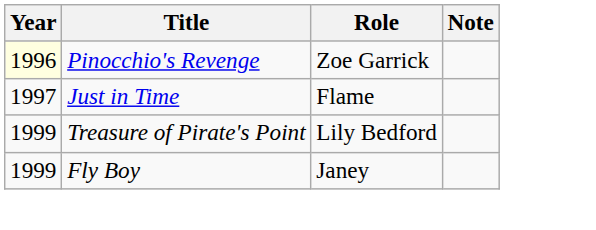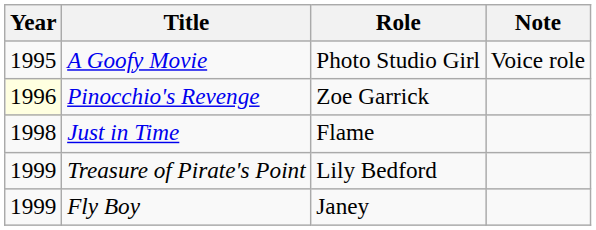+ row: 1995 | A Goofy Movie | Photo Studio Girl | Voice role
Just in Time | Year: 1997 -> 1998
